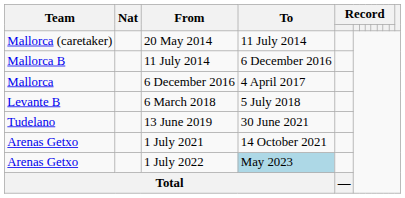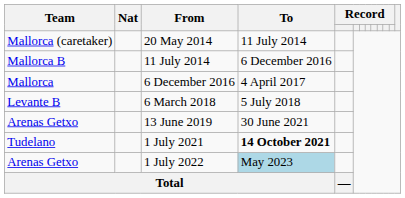13 June 2019 | Team: Tudelano -> Arenas Getxo
1 July 2021 | Team: Arenas Getxo -> Tudelano
1 July 2021 | To: normal -> bold
